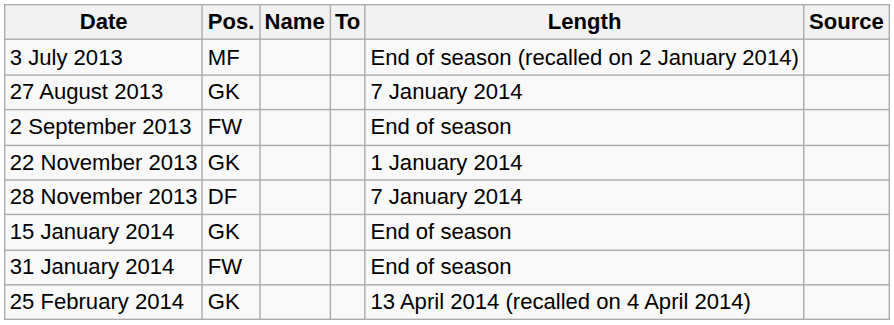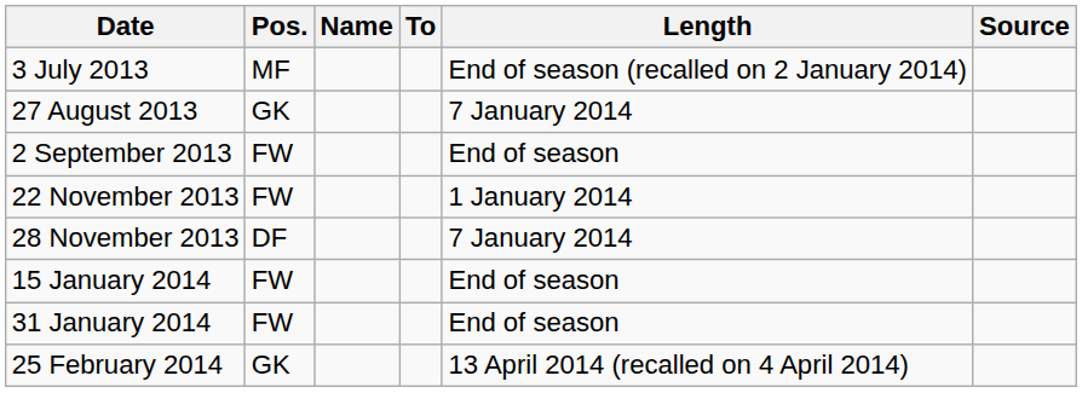22 November 2013 | Pos.: GK -> FW
15 January 2014 | Pos.: GK -> FW
